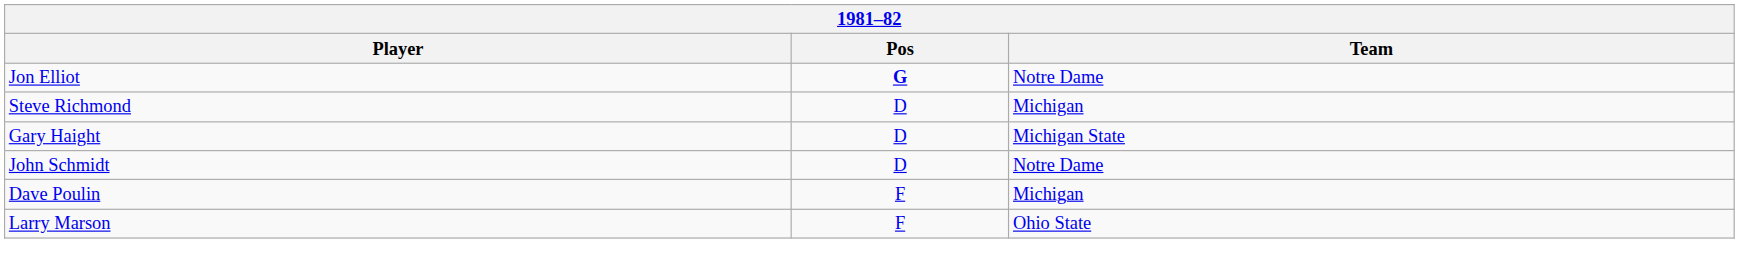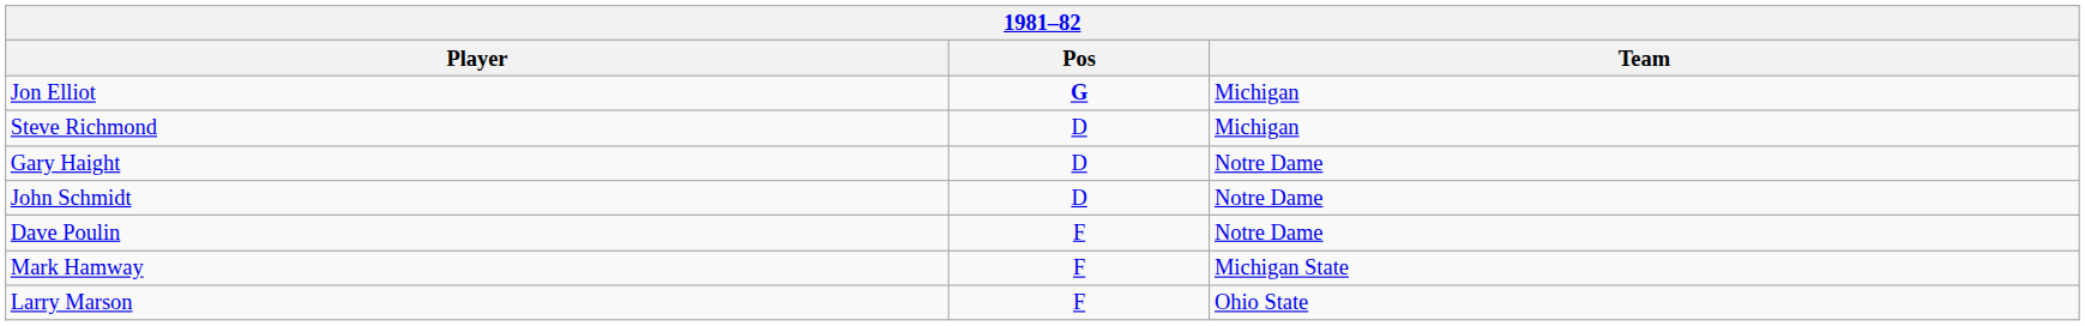Jon Elliot | Team: Notre Dame -> Michigan
Gary Haight | Team: Michigan State -> Notre Dame
Dave Poulin | Team: Michigan -> Notre Dame
+ row: Mark Hamway | F | Michigan State
